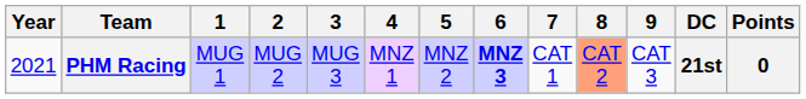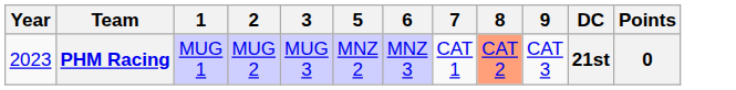- column: 4 | MNZ 1
PHM Racing | Year: 2021 -> 2023
PHM Racing | 6: bold -> normal
